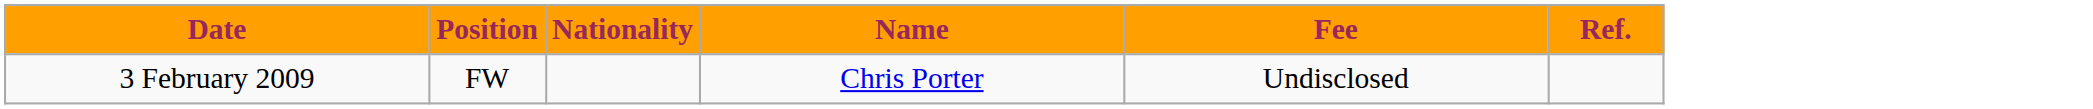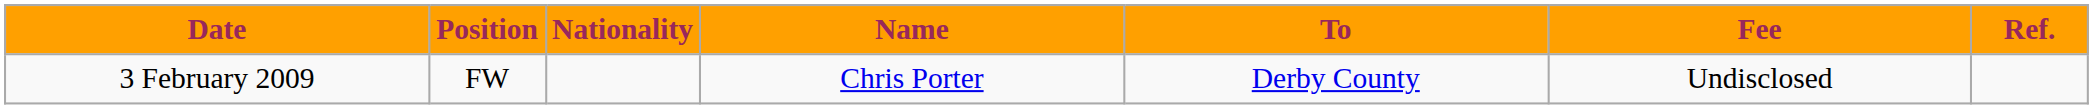+ column: To | Derby County
